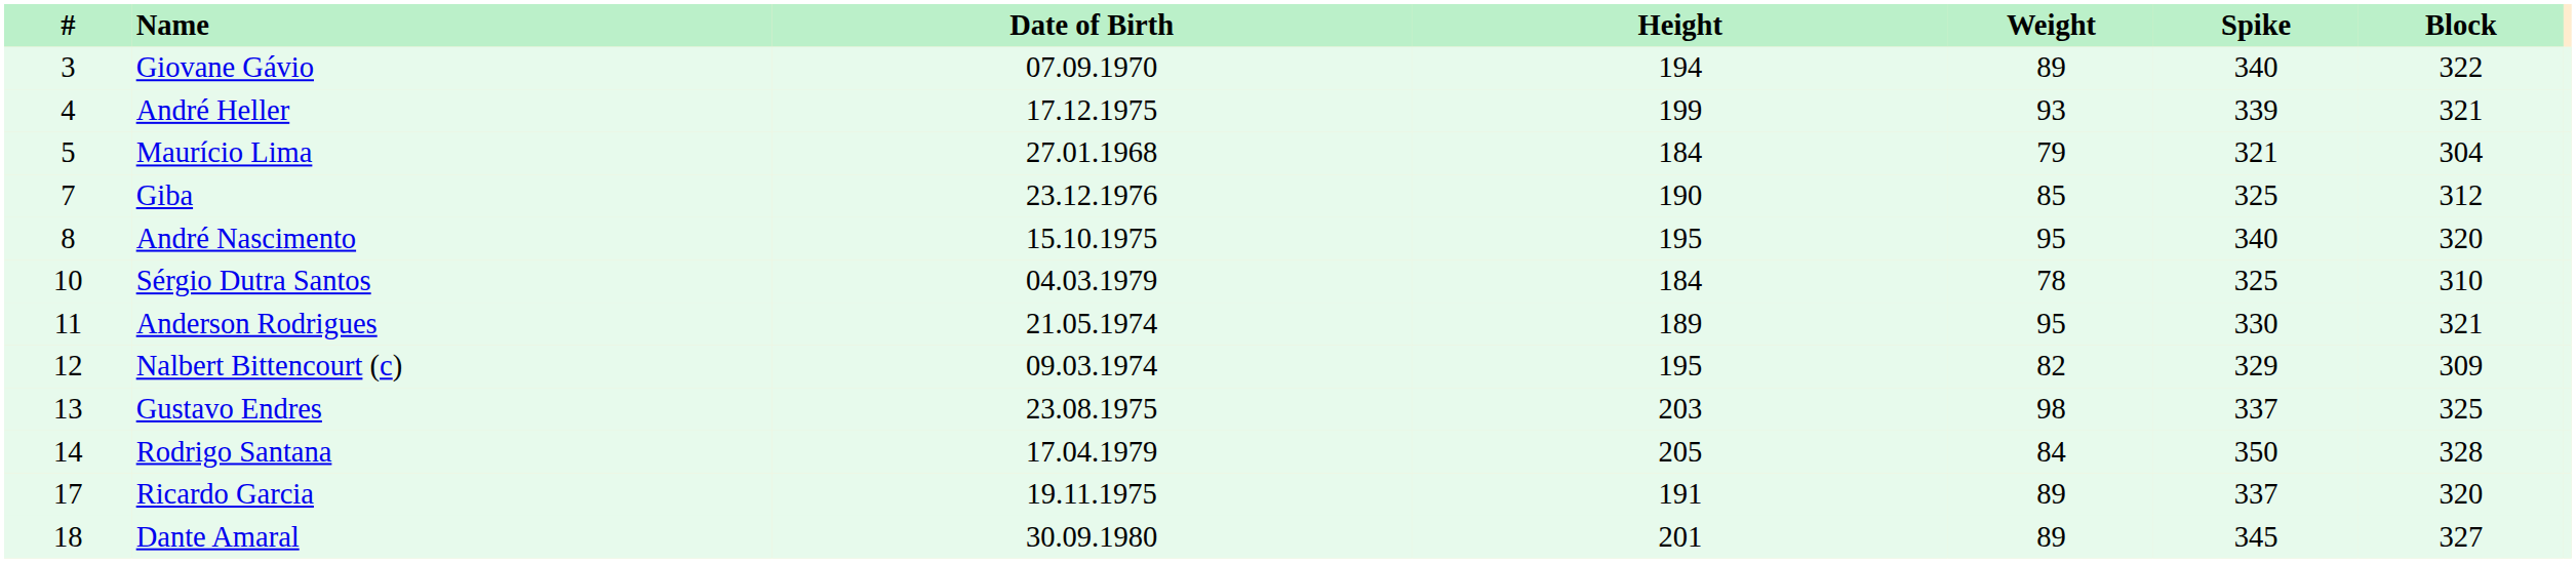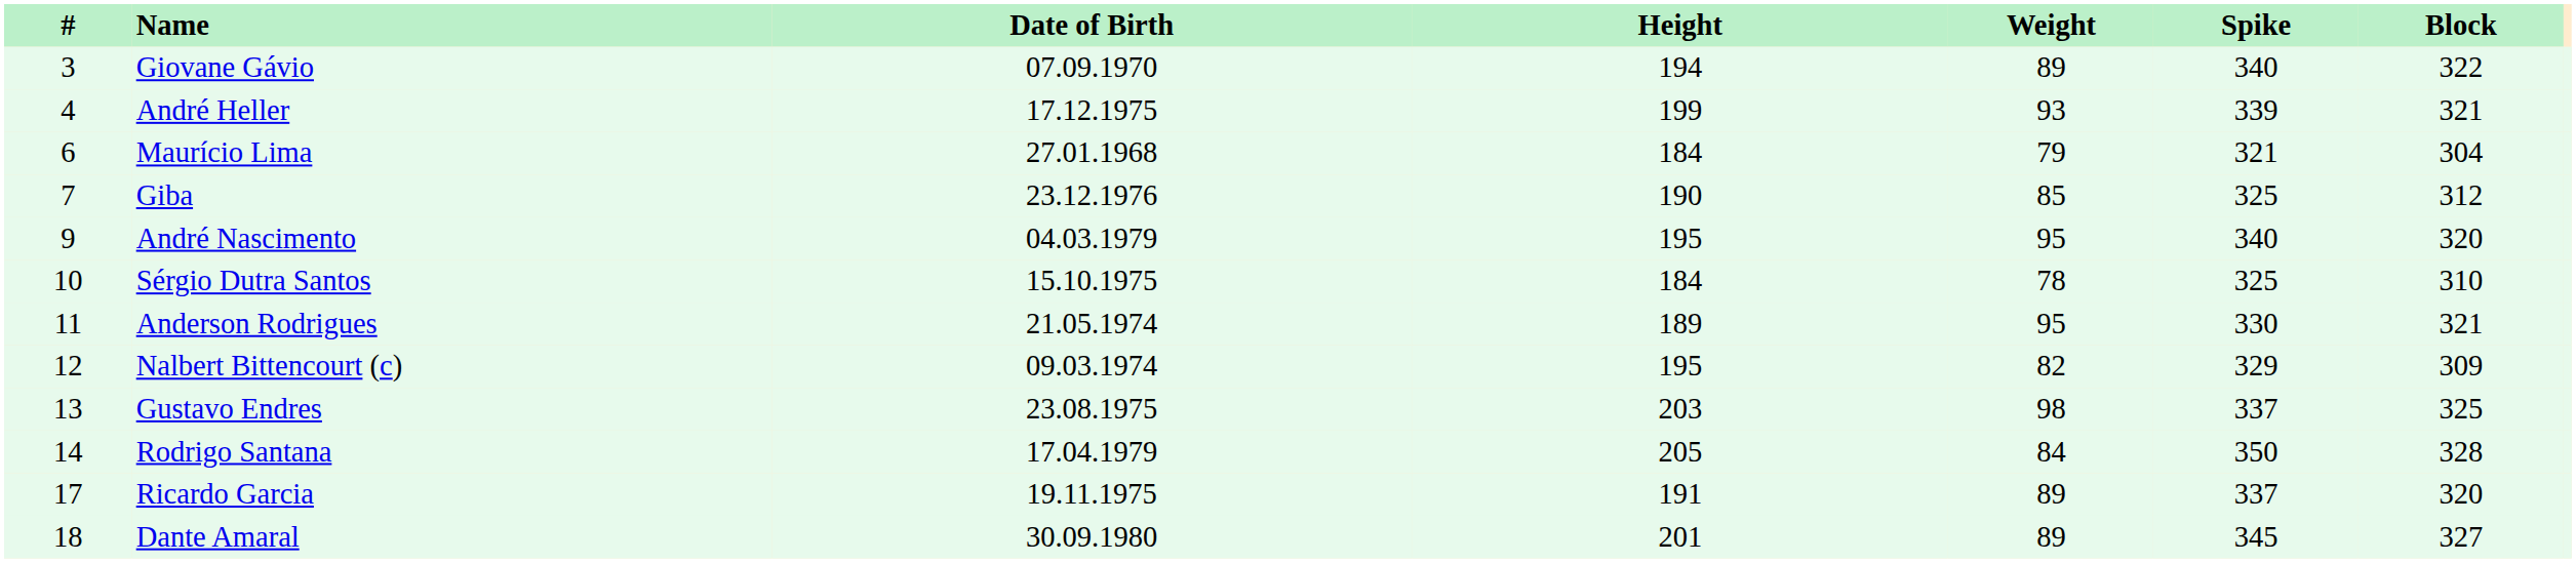Maurício Lima | #: 5 -> 6
André Nascimento | #: 8 -> 9
André Nascimento | Date of Birth: 15.10.1975 -> 04.03.1979
Sérgio Dutra Santos | Date of Birth: 04.03.1979 -> 15.10.1975
